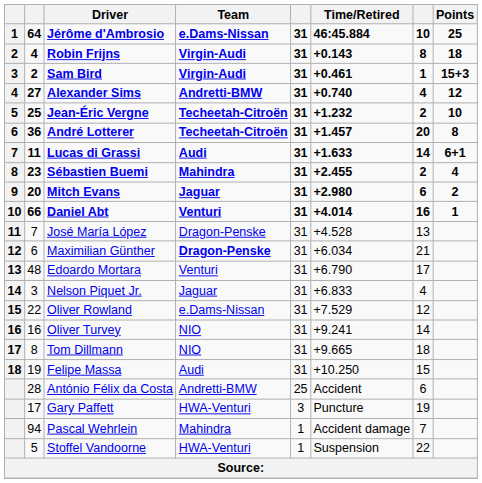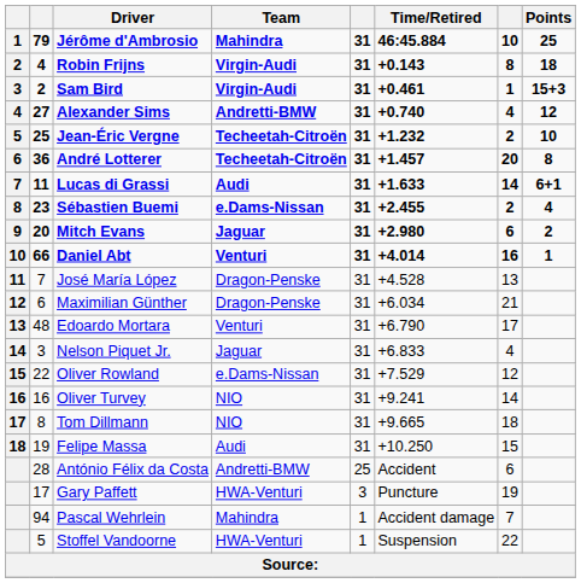Jérôme d'Ambrosio | column 2: 64 -> 79
Jérôme d'Ambrosio | Team: e.Dams-Nissan -> Mahindra
Sébastien Buemi | Team: Mahindra -> e.Dams-Nissan
Maximilian Günther | Team: bold -> normal
